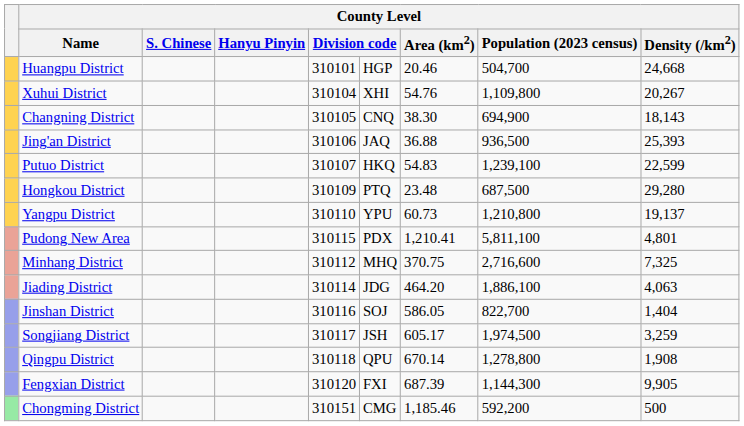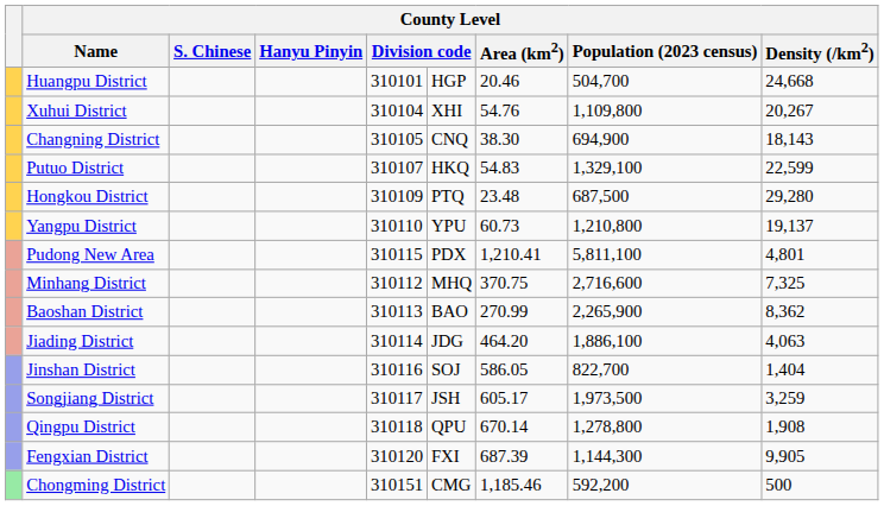- row: Jing'an District | 310106 | JAQ | 36.88 | 936,500 | 25,393
Putuo District | County Level / Population (2023 census): 1,239,100 -> 1,329,100
+ row: Baoshan District | 310113 | BAO | 270.99 | 2,265,900 | 8,362
Songjiang District | County Level / Population (2023 census): 1,974,500 -> 1,973,500
